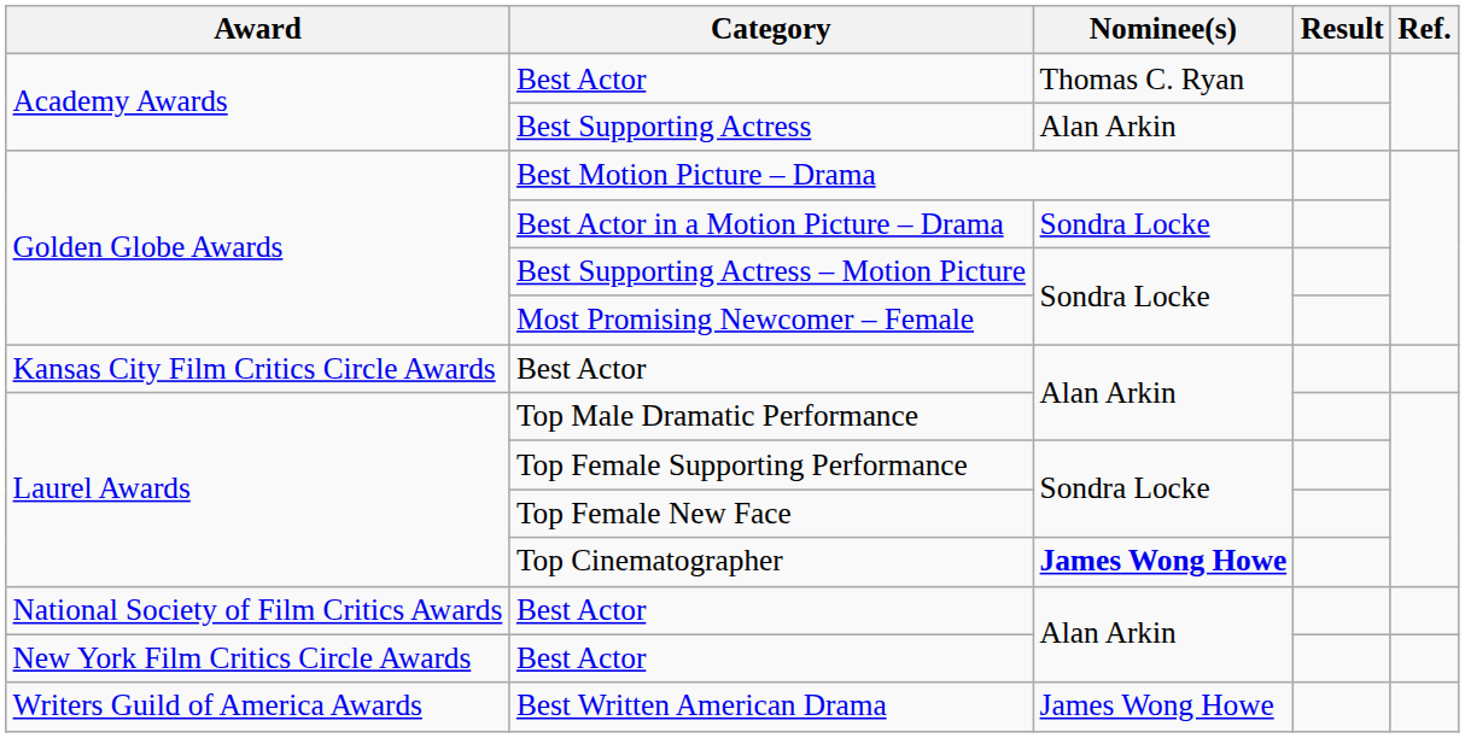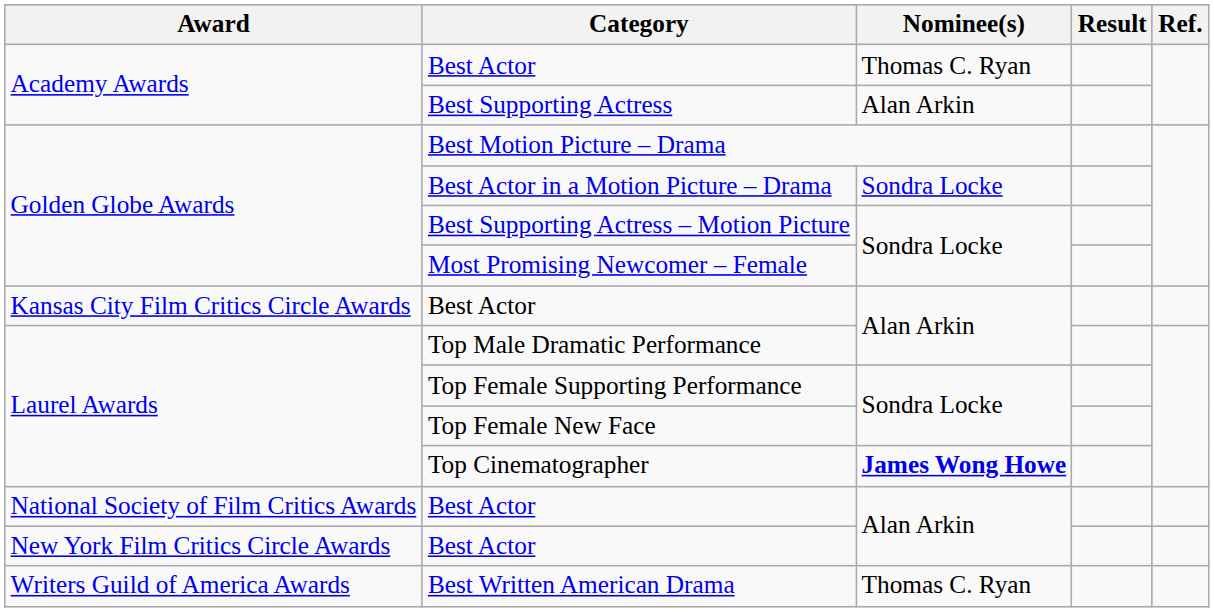Best Written American Drama | Nominee(s): James Wong Howe -> Thomas C. Ryan
